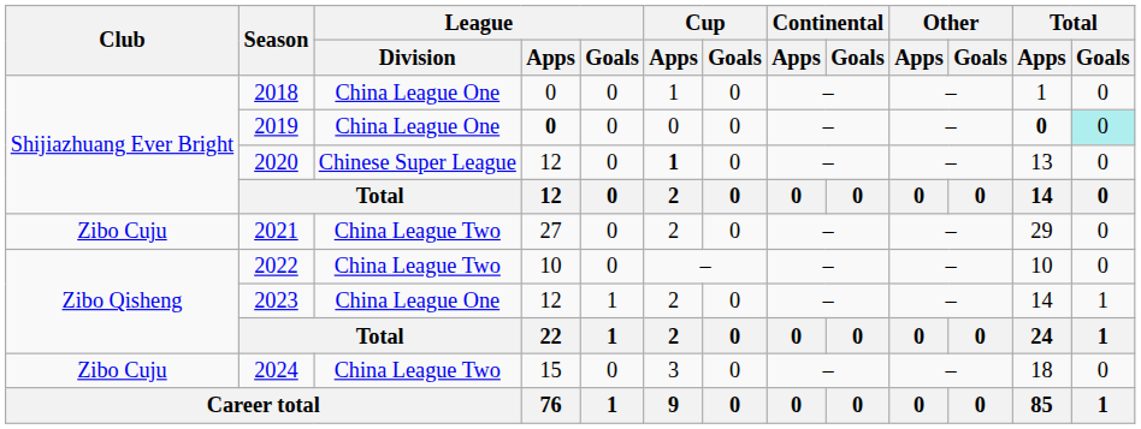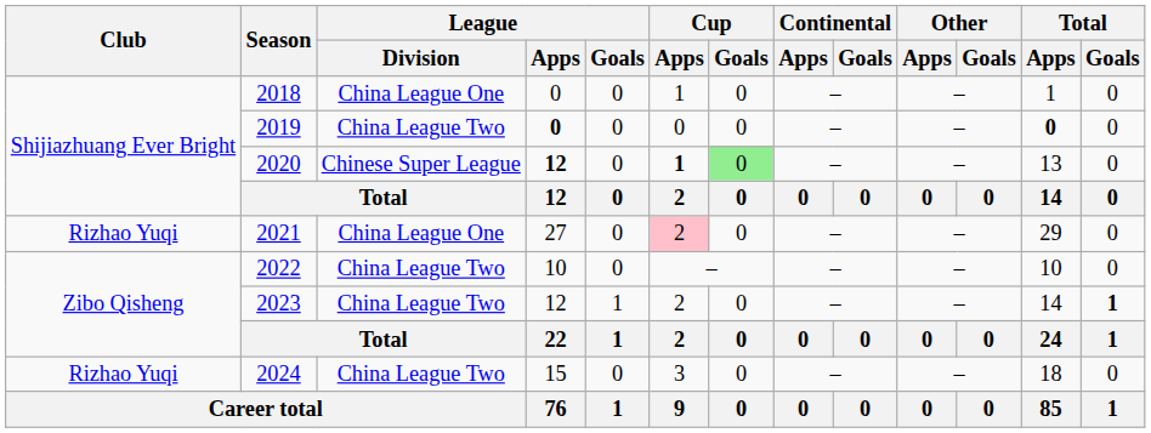2019 | League / Division: China League One -> China League Two
2019 | Total / Goals: paleturquoise background -> no background
2020 | League / Apps: normal -> bold
2020 | Cup / Goals: no background -> lightgreen background
2021 | Club: Zibo Cuju -> Rizhao Yuqi
2021 | League / Division: China League Two -> China League One
2021 | Cup / Apps: no background -> pink background
2023 | League / Division: China League One -> China League Two
2023 | Total / Goals: normal -> bold
2024 | Club: Zibo Cuju -> Rizhao Yuqi
